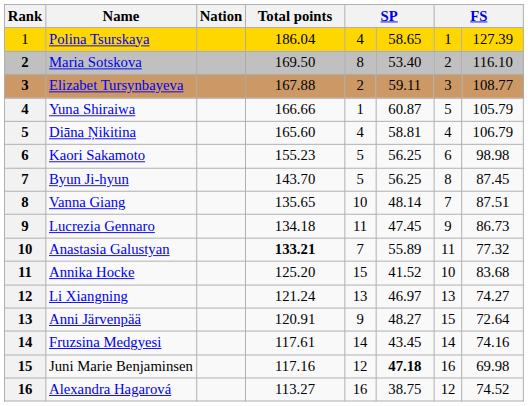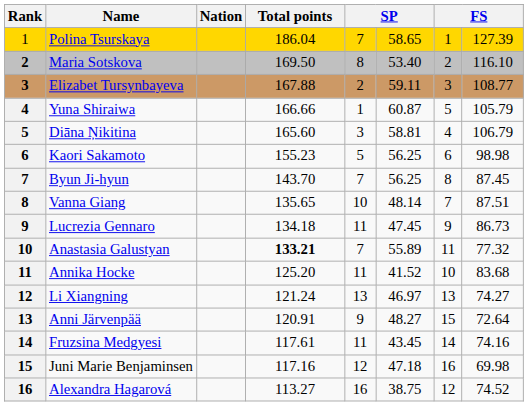Polina Tsurskaya | column 5: 4 -> 7
Diāna Ņikitina | column 5: 4 -> 3
Byun Ji-hyun | column 5: 5 -> 7
Annika Hocke | column 5: 15 -> 11
Fruzsina Medgyesi | column 5: 14 -> 11
Juni Marie Benjaminsen | column 6: bold -> normal
